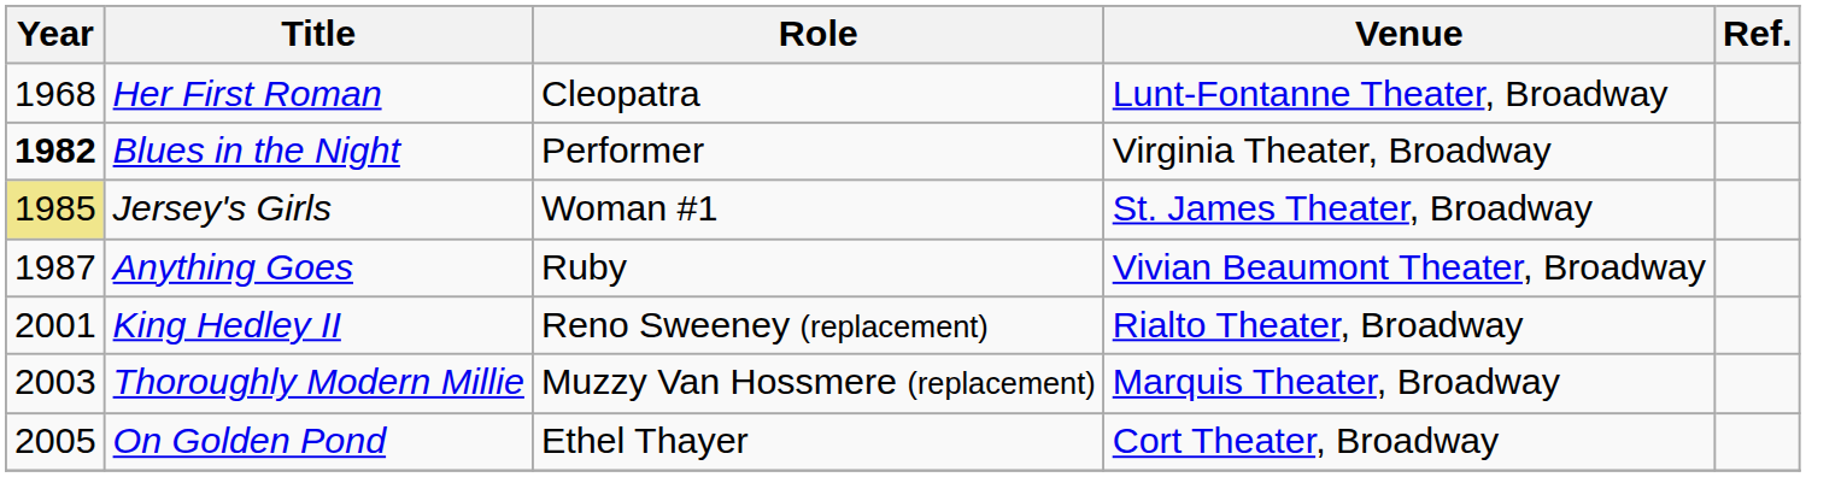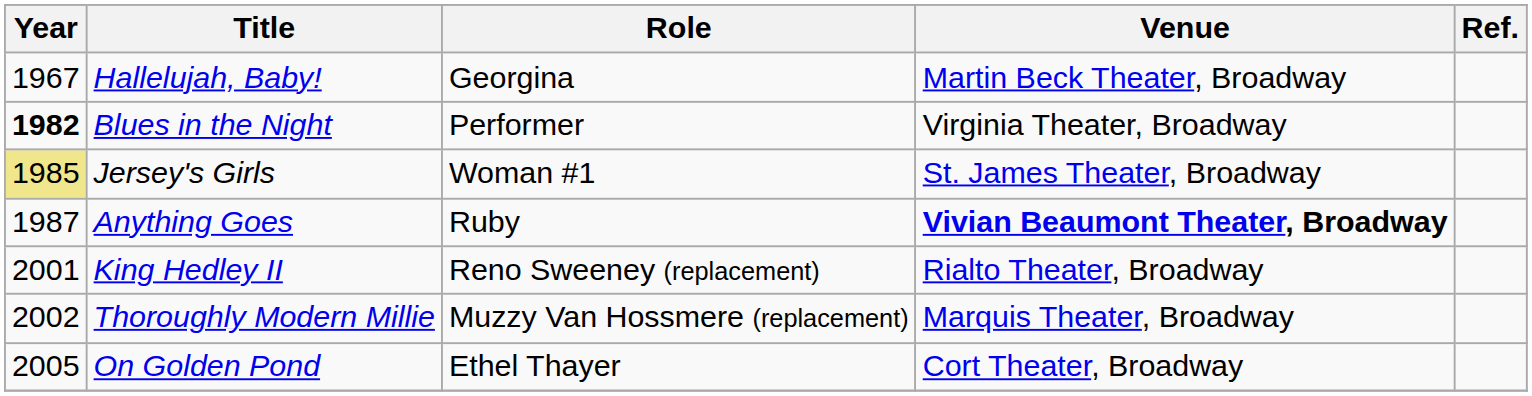+ row: 1967 | Hallelujah, Baby! | Georgina | Martin Beck Theater, Broadway
- row: 1968 | Her First Roman | Cleopatra | Lunt-Fontanne Theater, Broadway
Anything Goes | Venue: normal -> bold
Thoroughly Modern Millie | Year: 2003 -> 2002
